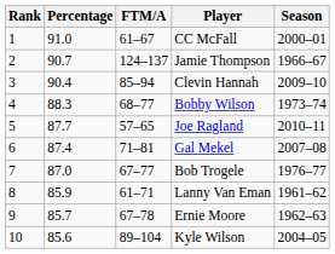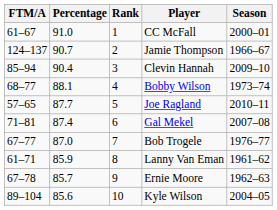columns swapped: Rank <-> FTM/A
Bobby Wilson | Percentage: 88.3 -> 88.1
